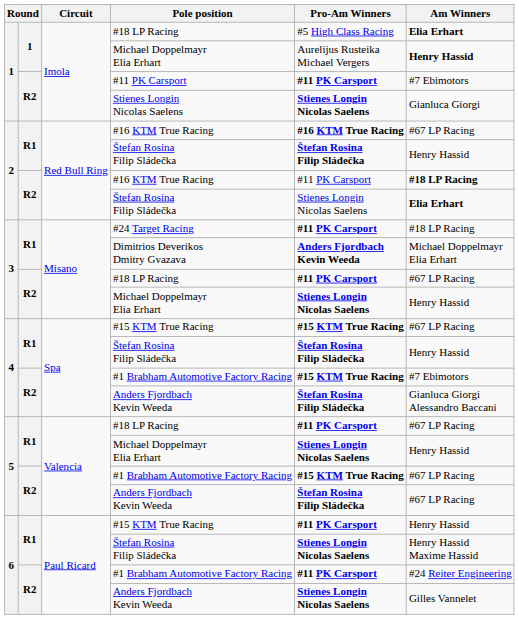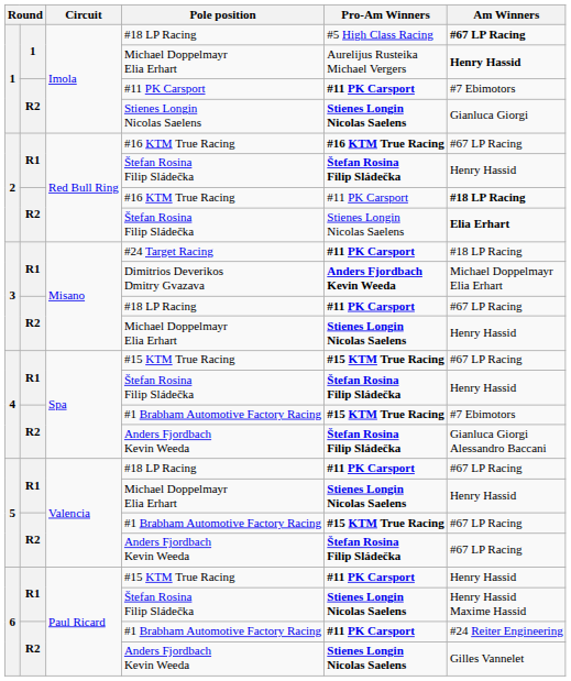1 / #18 LP Racing | Am Winners: Elia Erhart -> #67 LP Racing
